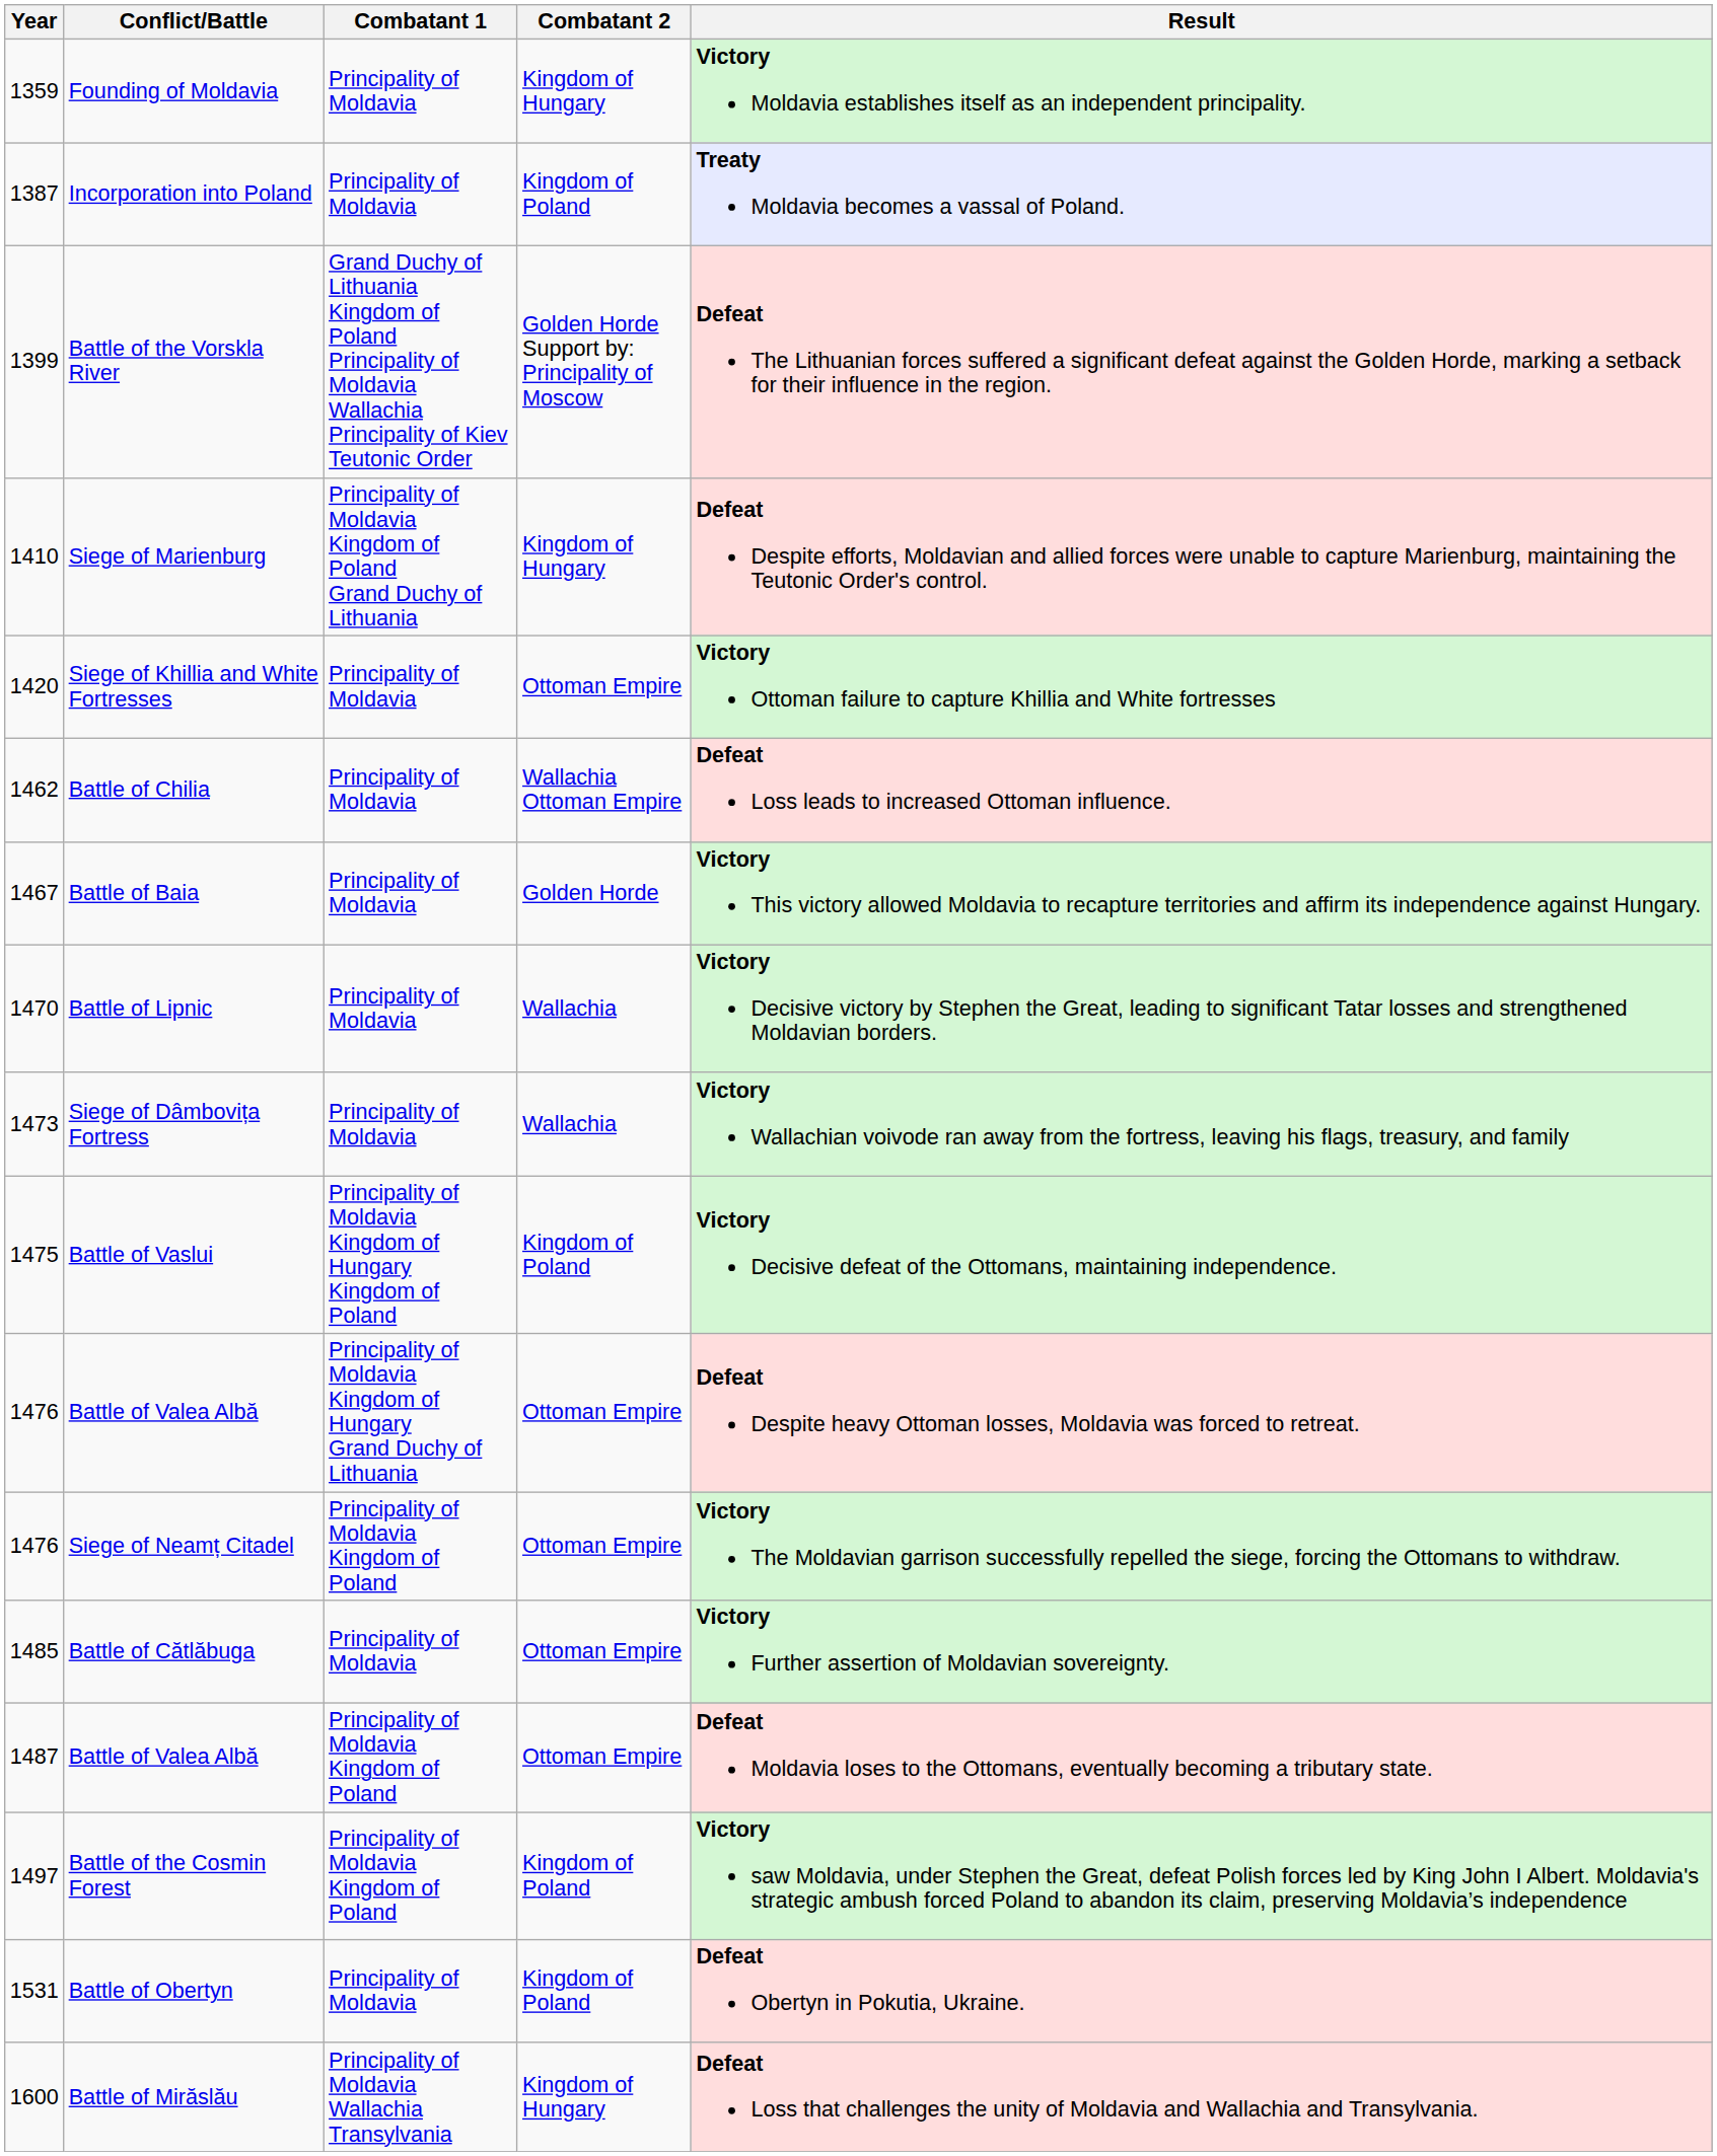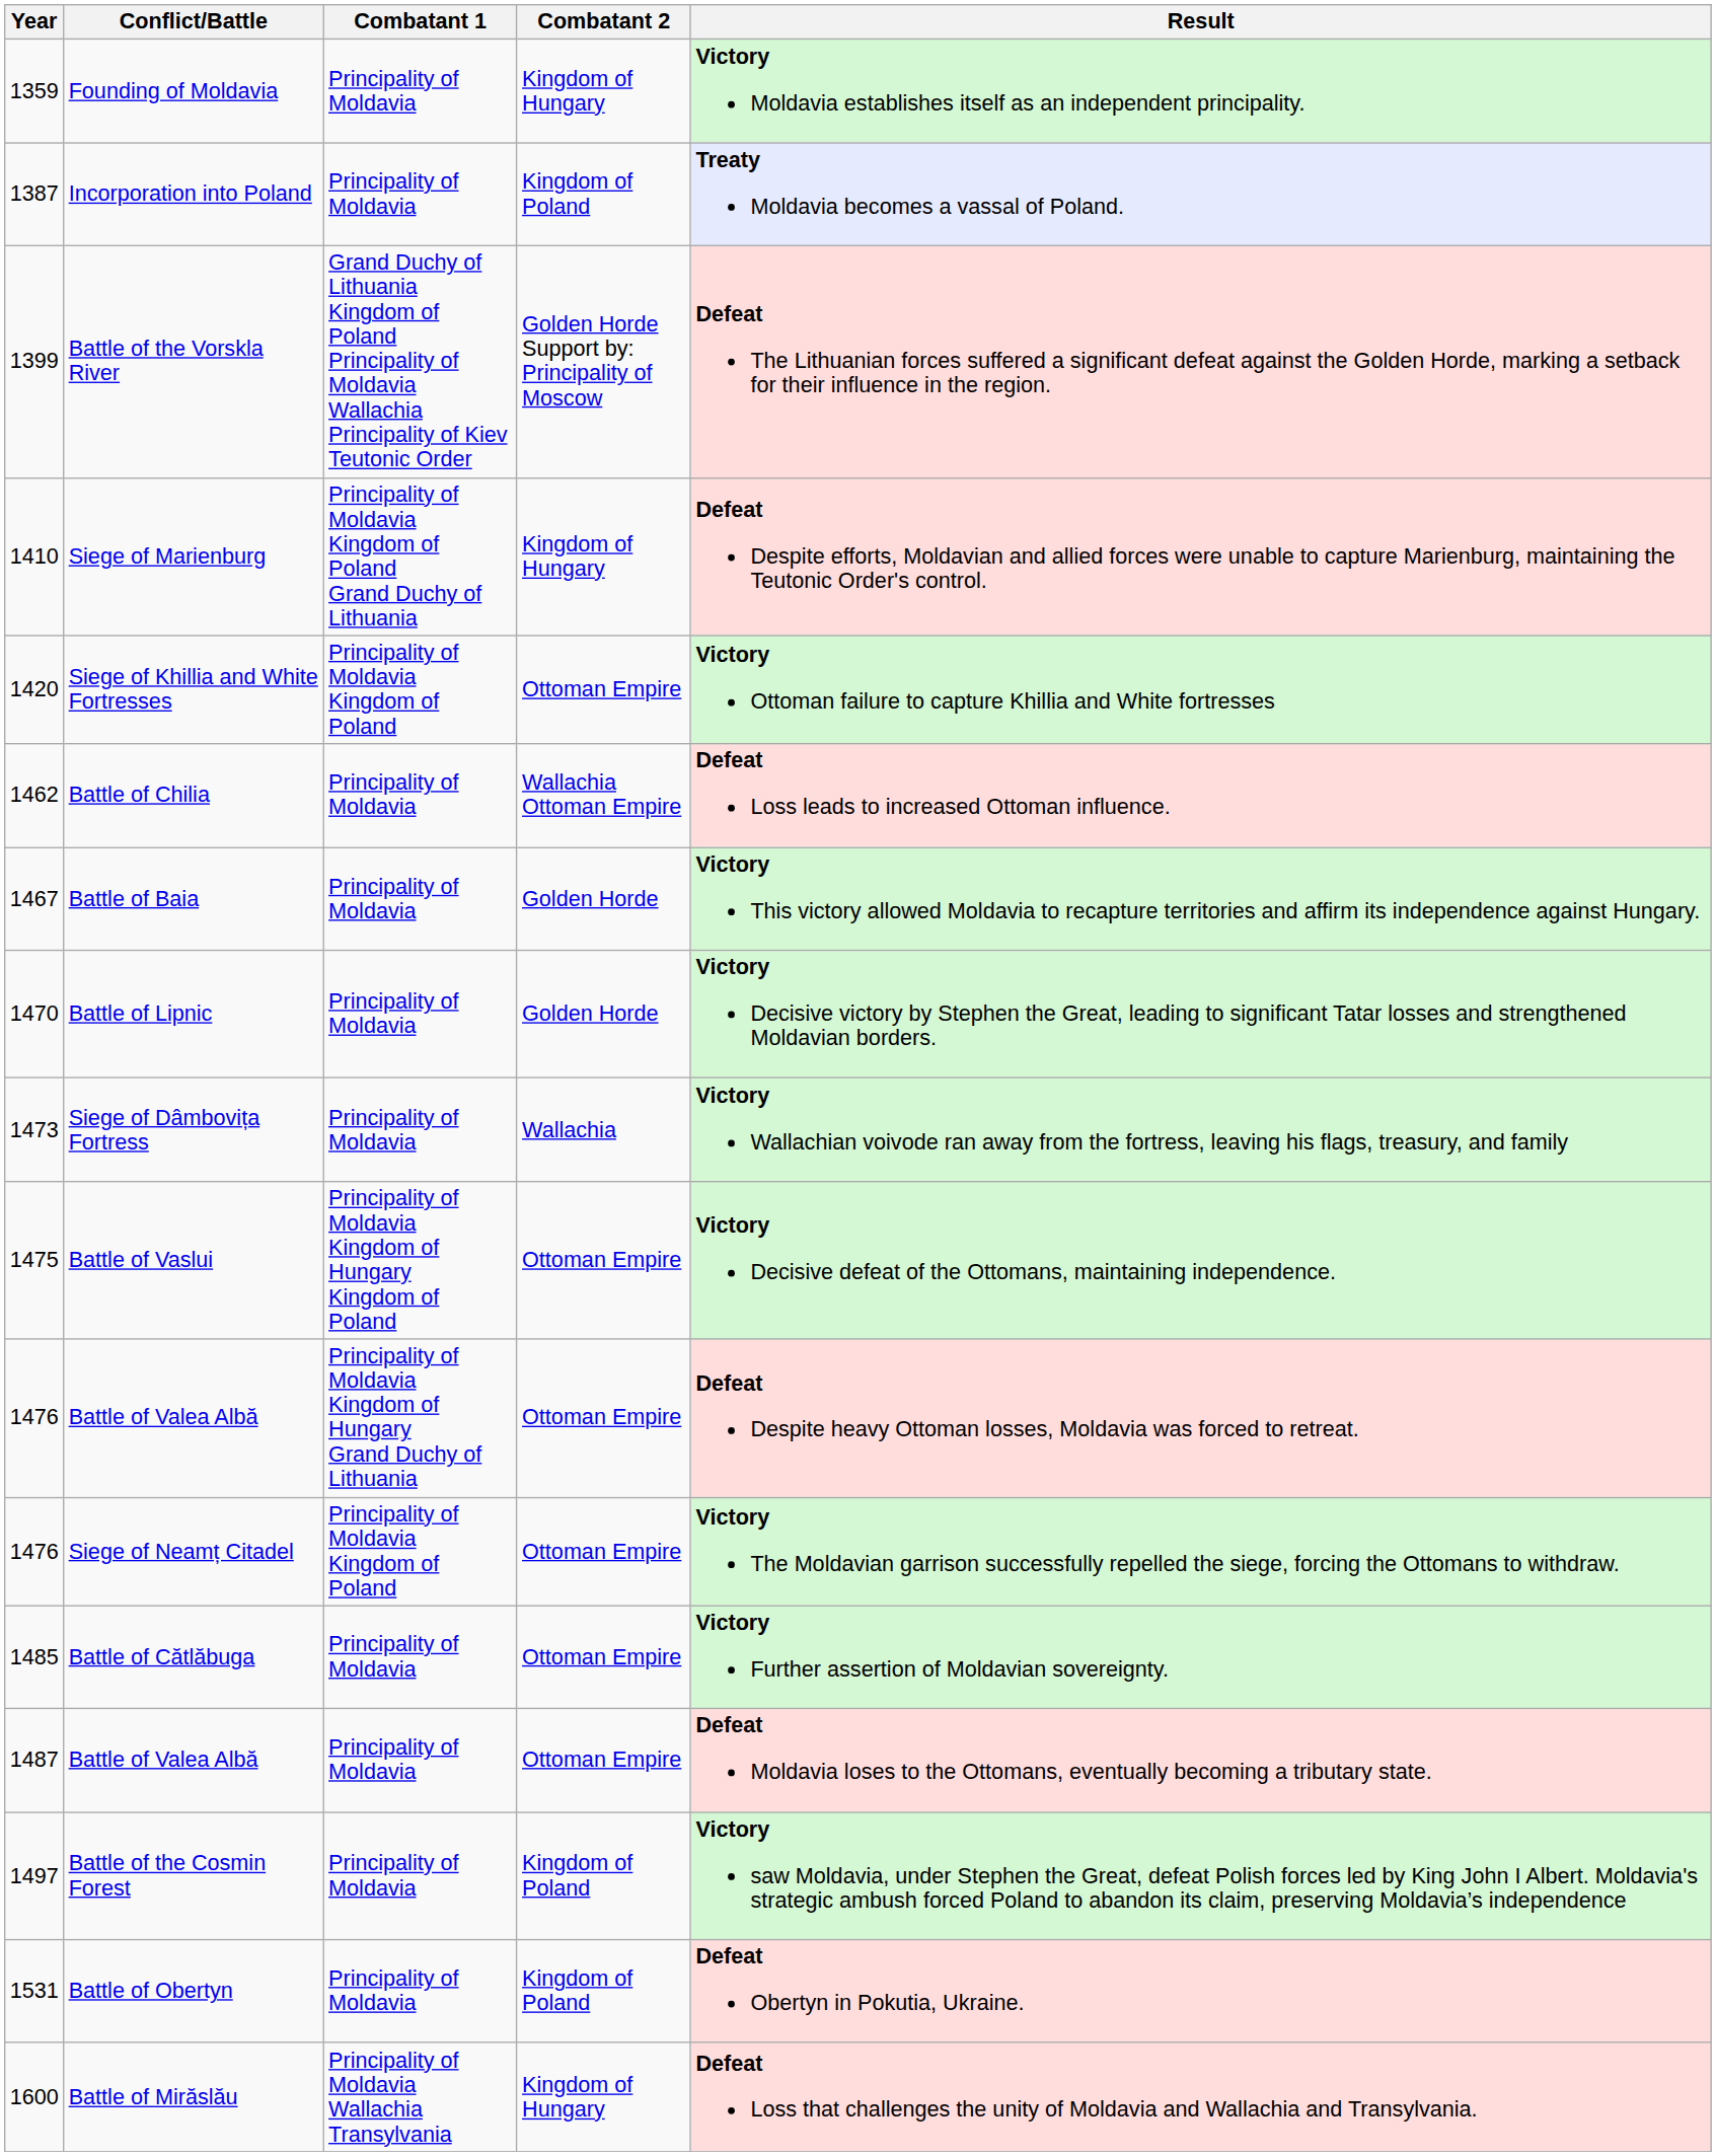Siege of Khillia and White Fortresses | Combatant 1: Principality of Moldavia -> Principality of Moldavia Kingdom of Poland
Battle of Lipnic | Combatant 2: Wallachia -> Golden Horde
Battle of Vaslui | Combatant 2: Kingdom of Poland -> Ottoman Empire
1487 / Battle of Valea Albă | Combatant 1: Principality of Moldavia Kingdom of Poland -> Principality of Moldavia
Battle of the Cosmin Forest | Combatant 1: Principality of Moldavia Kingdom of Poland -> Principality of Moldavia
